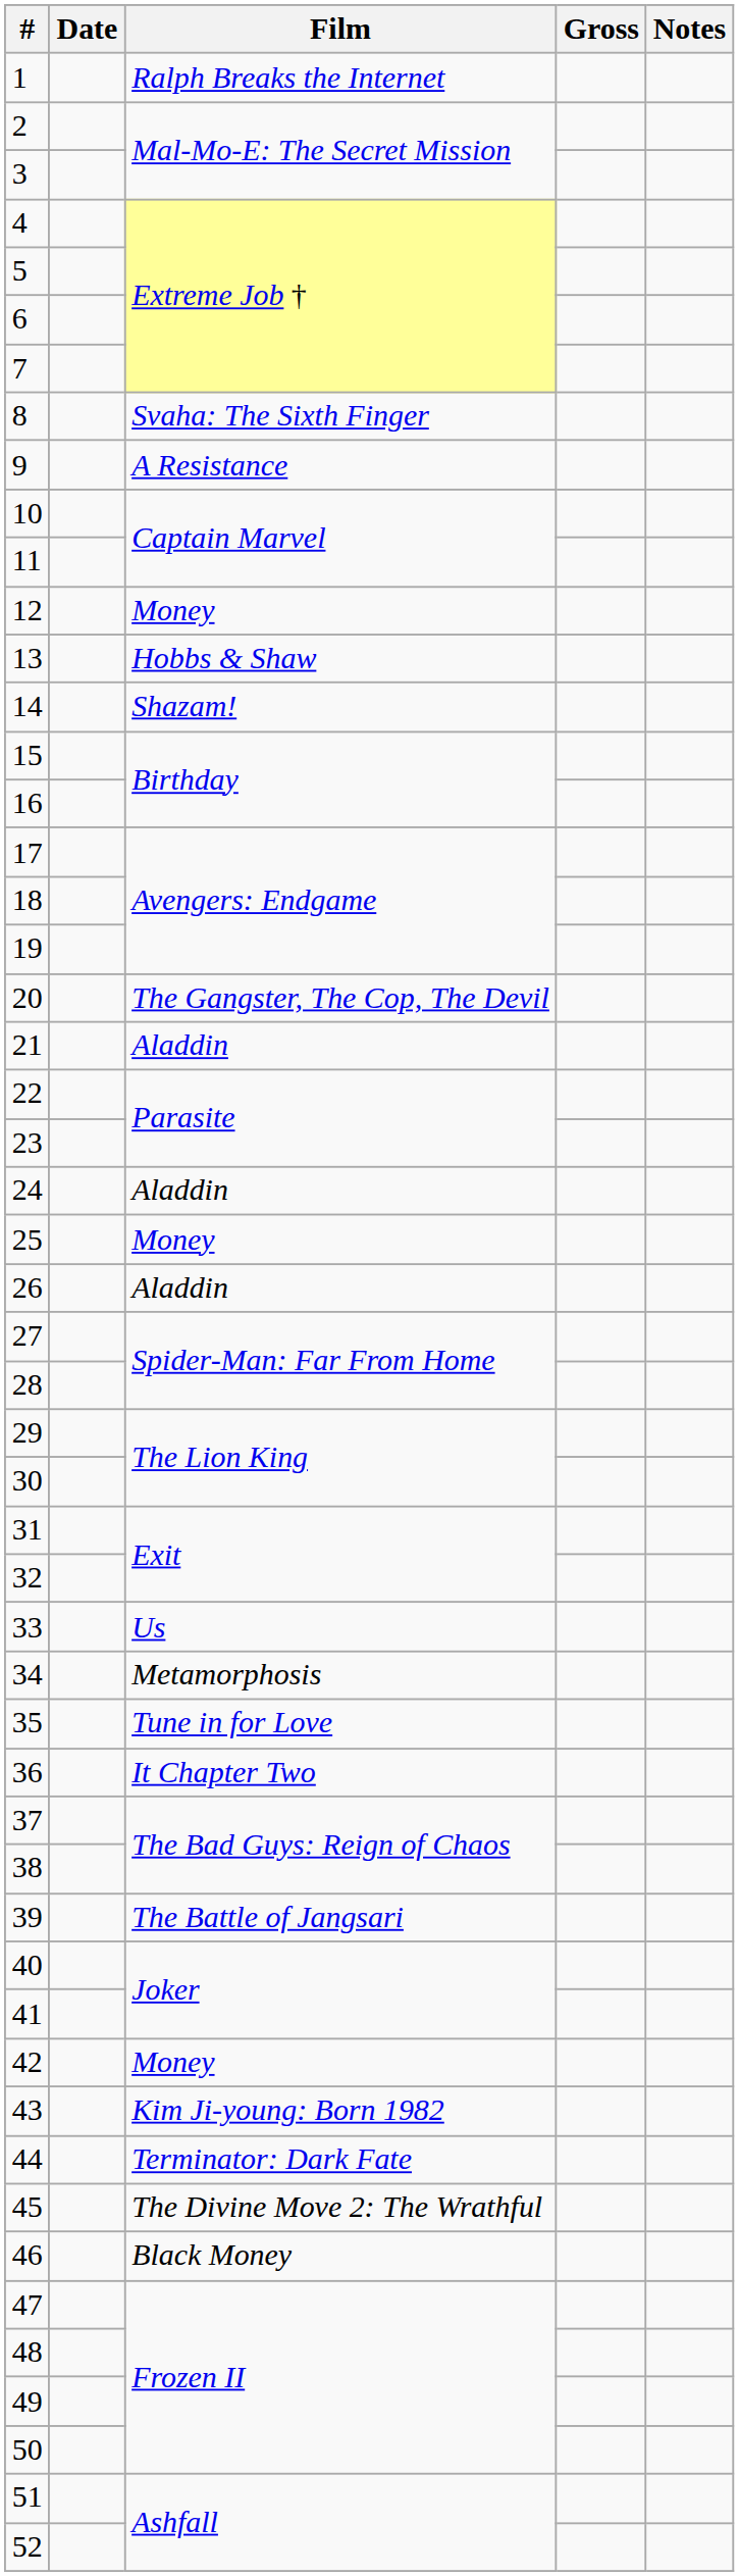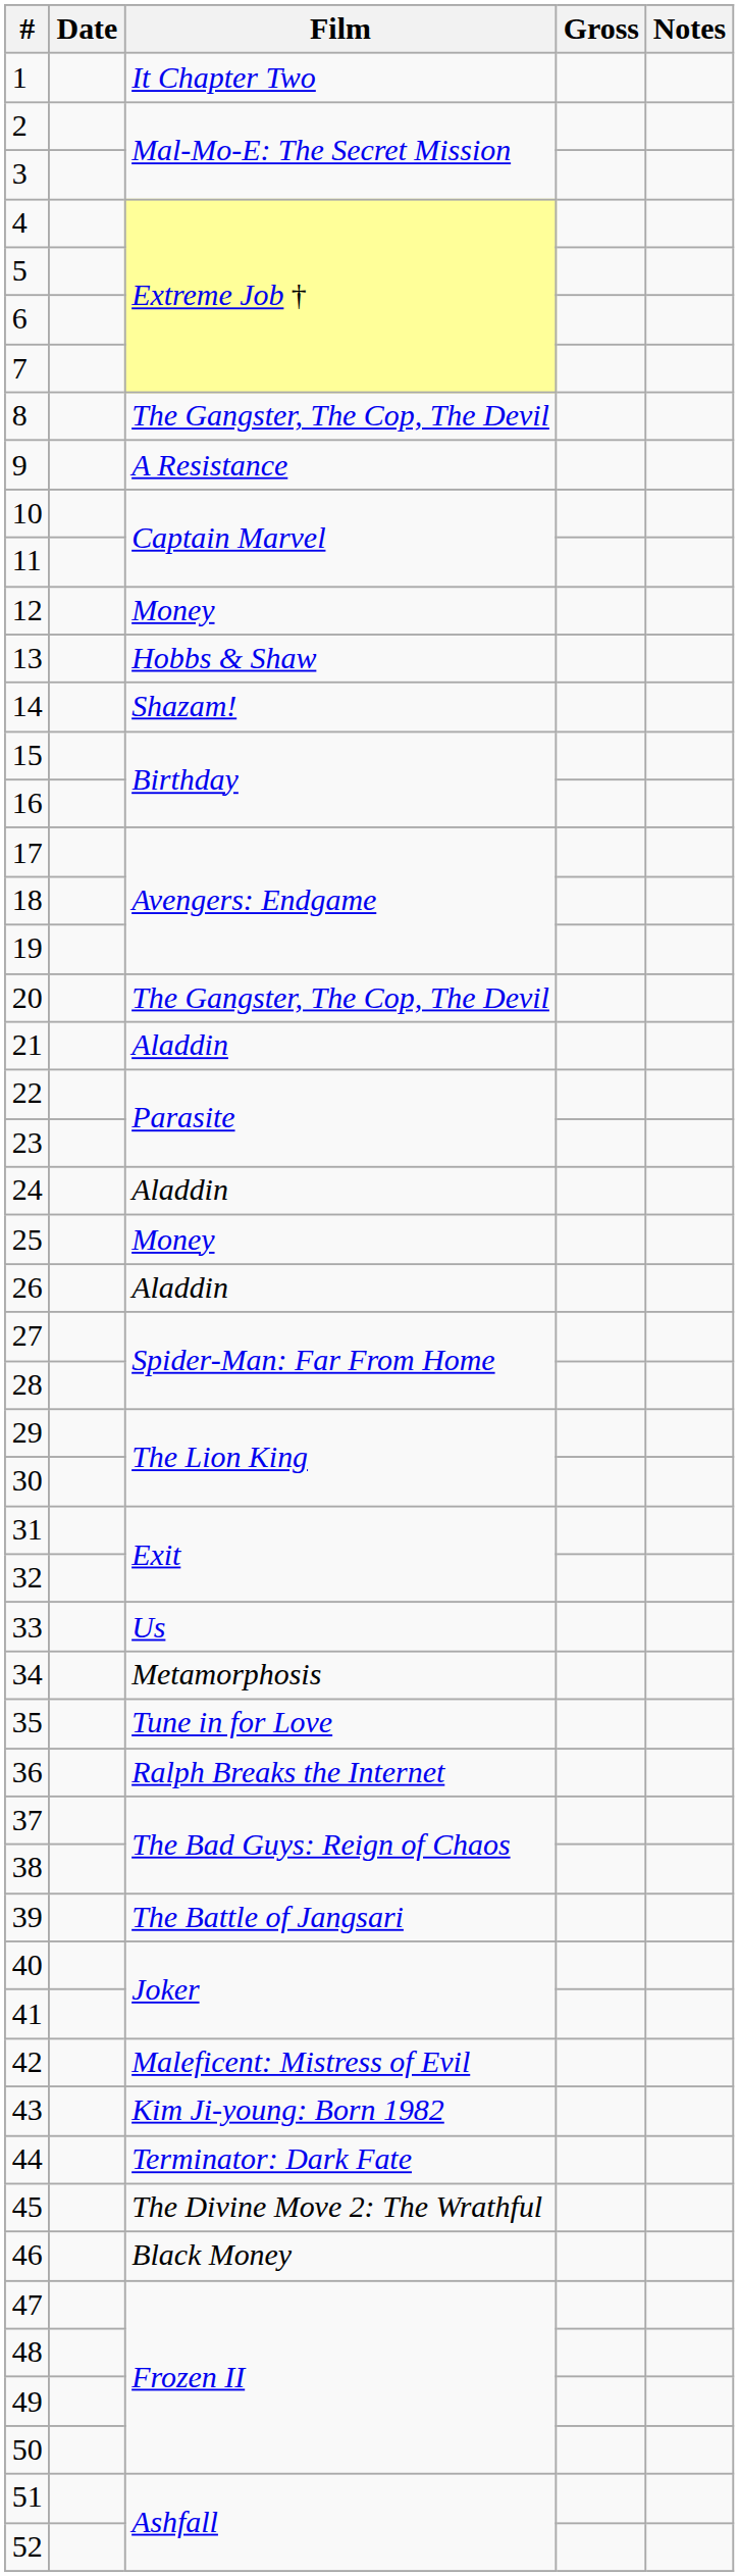1 | Film: Ralph Breaks the Internet -> It Chapter Two
8 | Film: Svaha: The Sixth Finger -> The Gangster, The Cop, The Devil
36 | Film: It Chapter Two -> Ralph Breaks the Internet
42 | Film: Money -> Maleficent: Mistress of Evil
